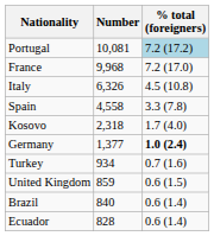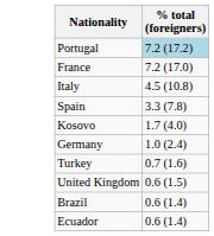- column: Number | 10,081 | 9,968 | 6,326 | 4,558 | 2,318 | 1,377 | 934 | 859 | 840 | 828
Germany | % total (foreigners): bold -> normal
